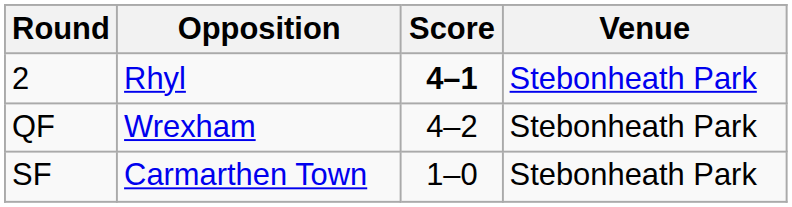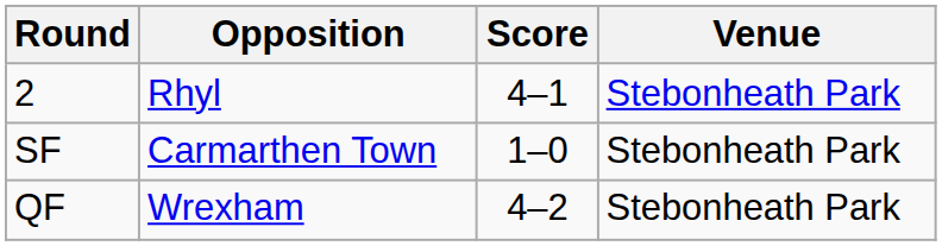2 | Score: bold -> normal
rows swapped: QF <-> SF
